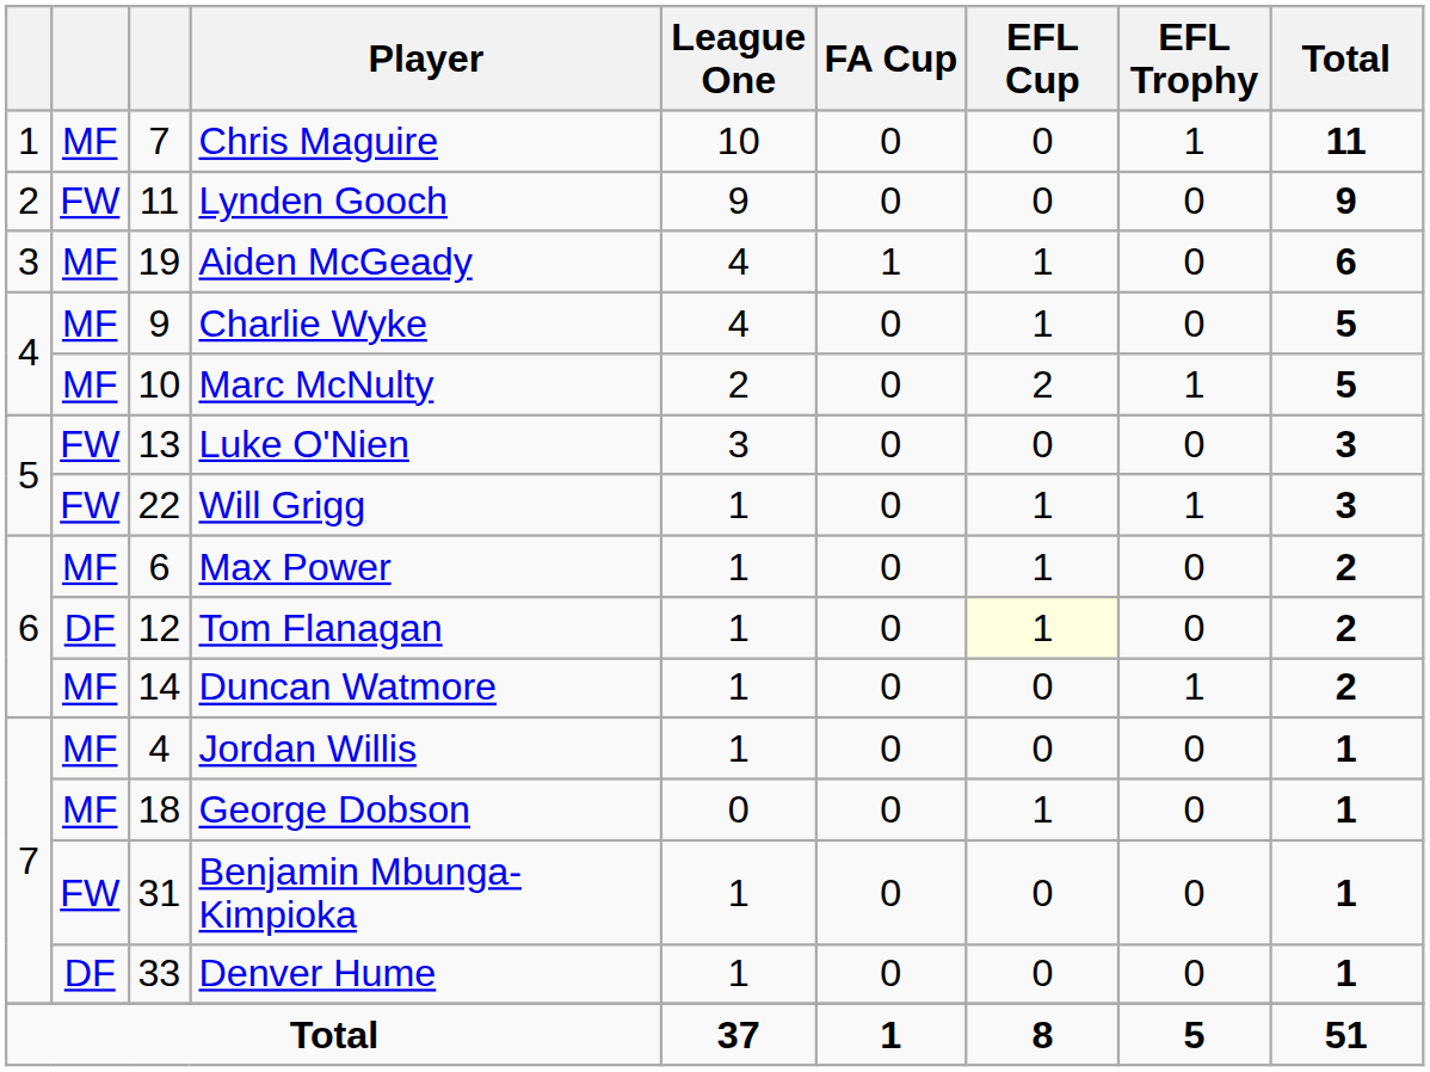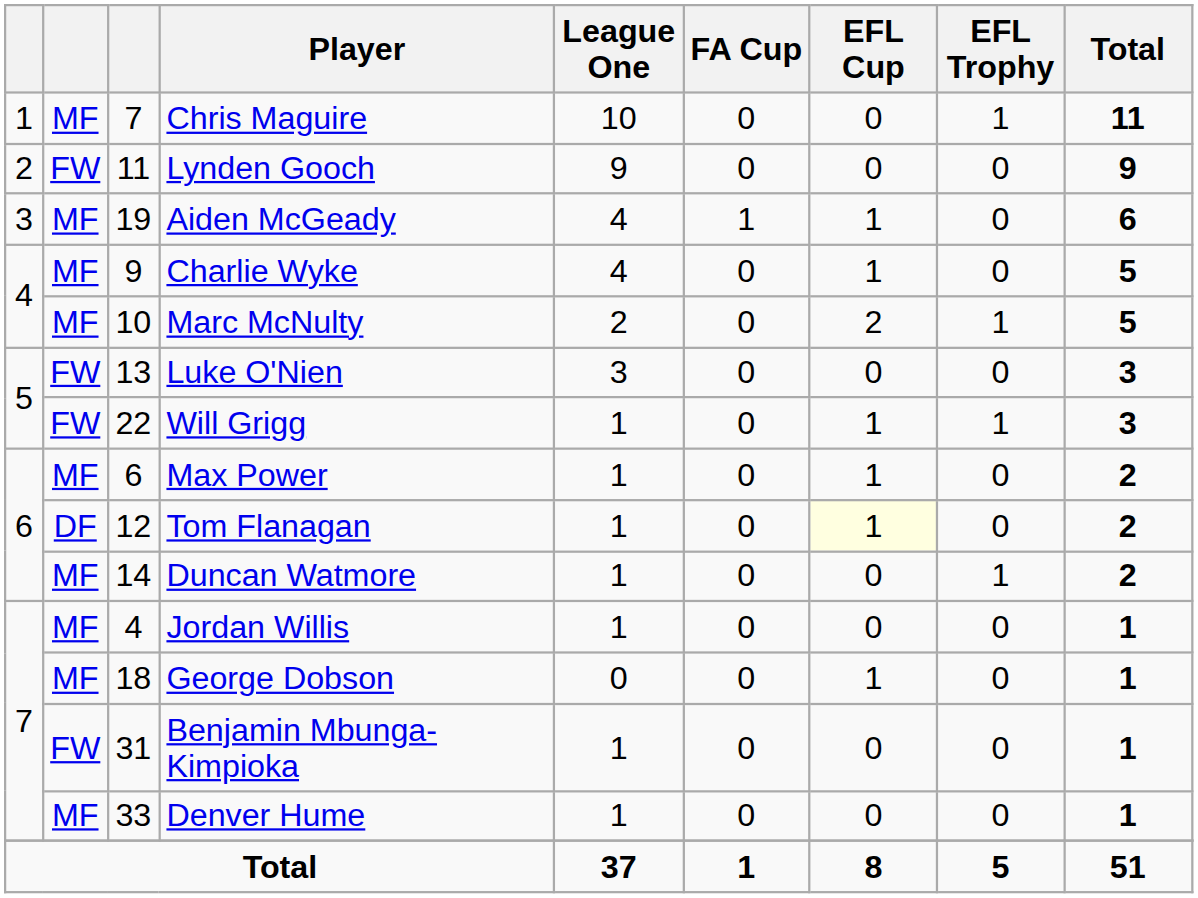Denver Hume | column 2: DF -> MF
